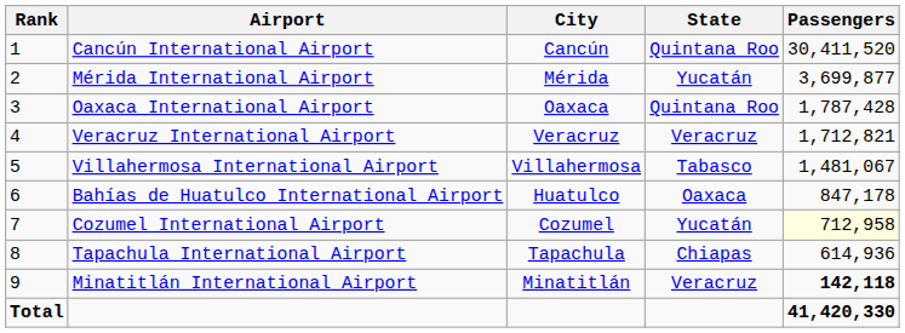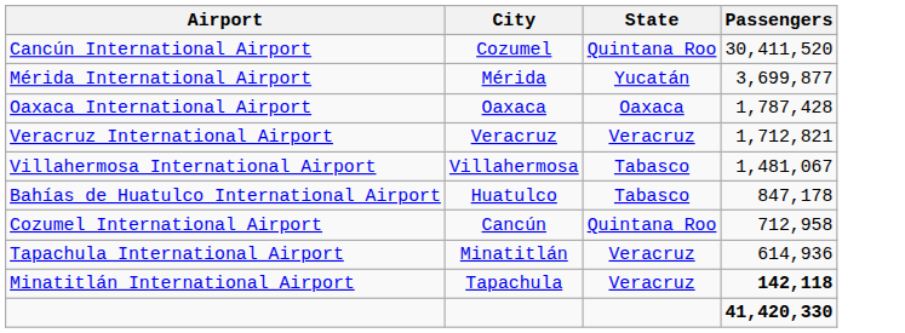- column: Rank | 1 | 2 | 3 | 4 | 5 | 6 | 7 | 8 | 9 | Total
Cancún International Airport | City: Cancún -> Cozumel
Oaxaca International Airport | State: Quintana Roo -> Oaxaca
Bahías de Huatulco International Airport | State: Oaxaca -> Tabasco
Cozumel International Airport | City: Cozumel -> Cancún
Cozumel International Airport | State: Yucatán -> Quintana Roo
Cozumel International Airport | Passengers: lightyellow background -> no background
Tapachula International Airport | City: Tapachula -> Minatitlán
Tapachula International Airport | State: Chiapas -> Veracruz
Minatitlán International Airport | City: Minatitlán -> Tapachula
